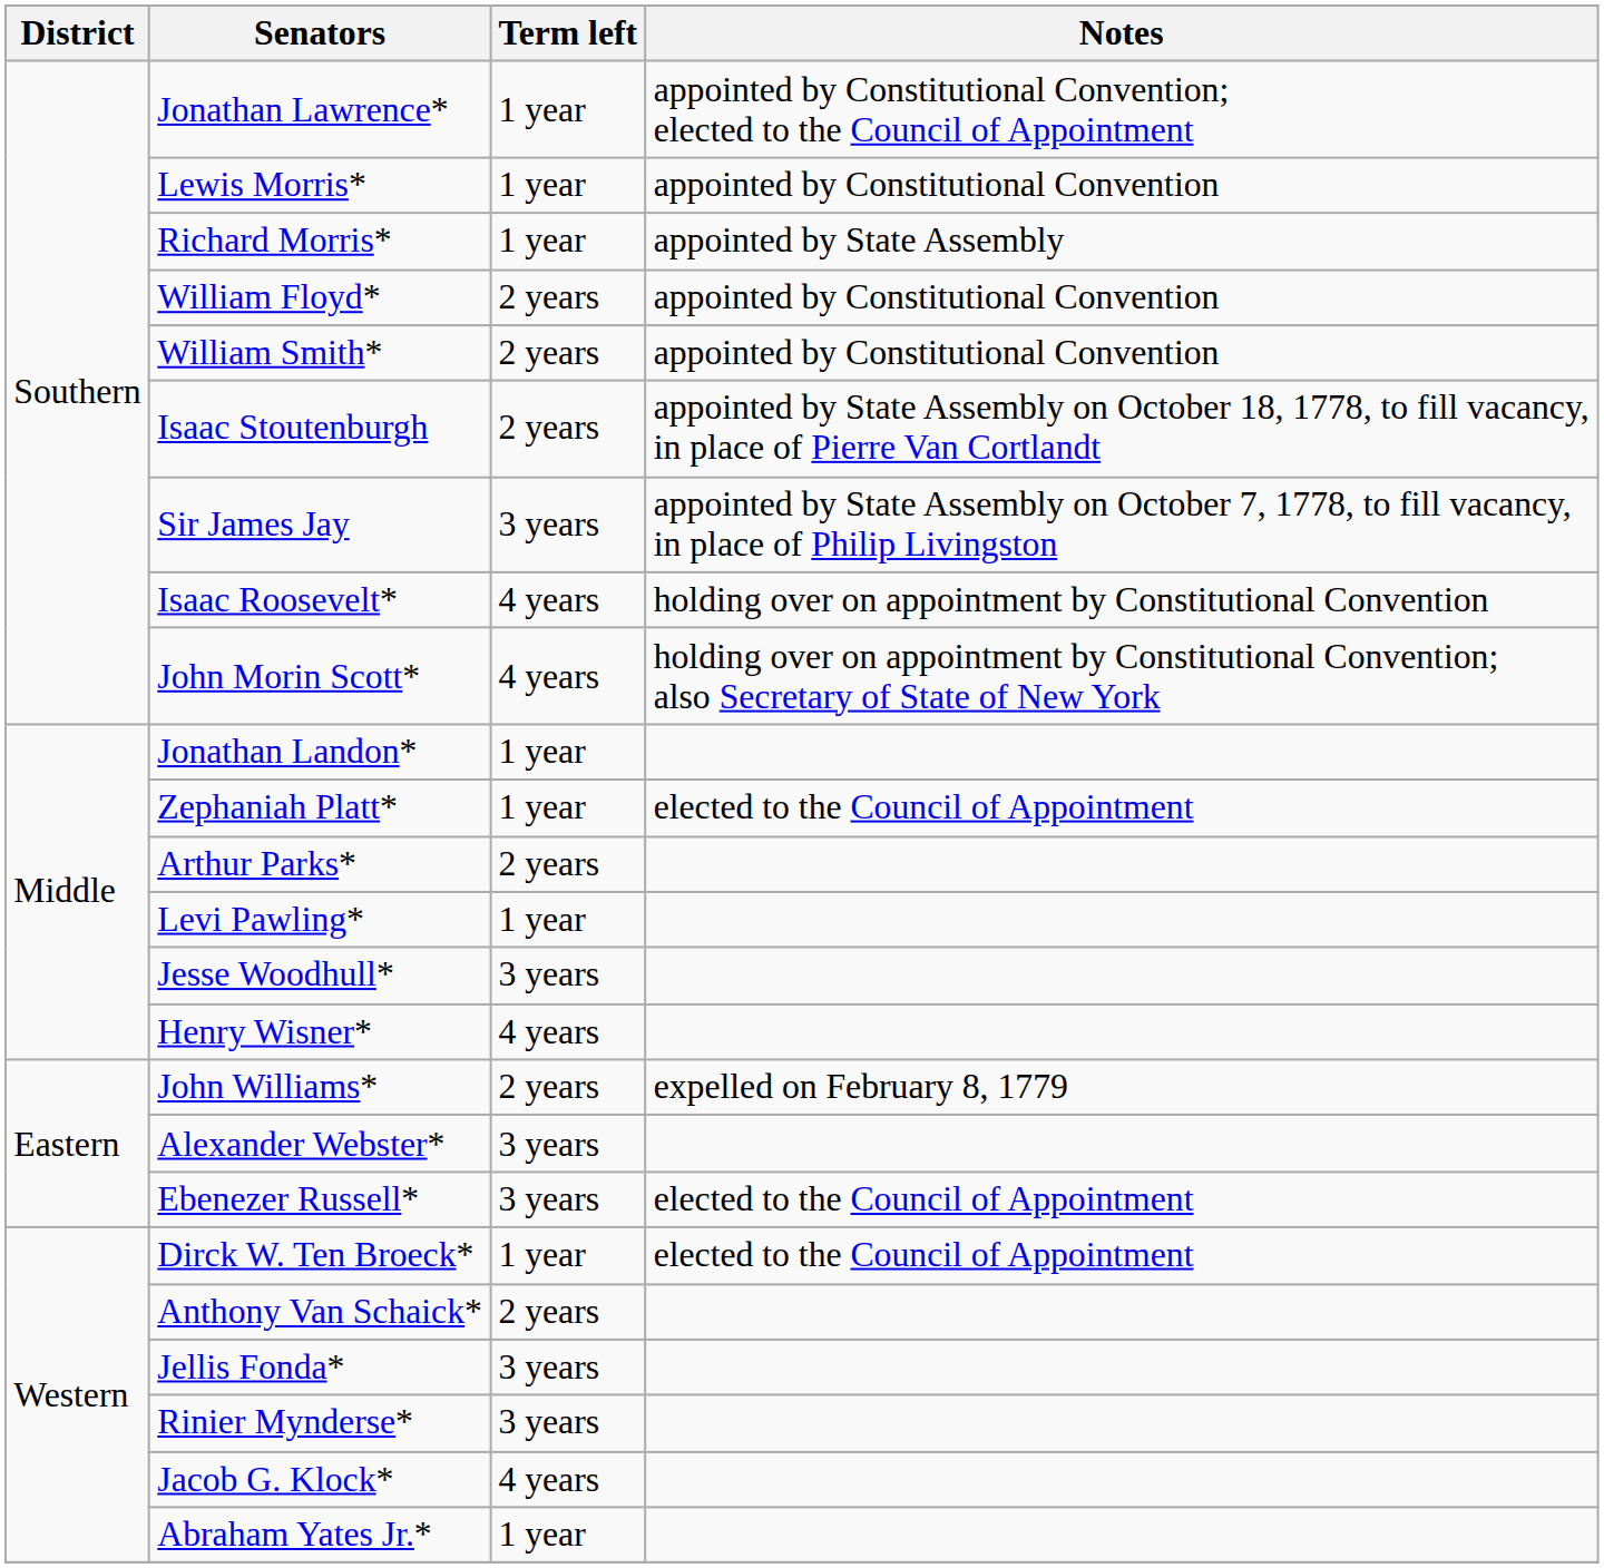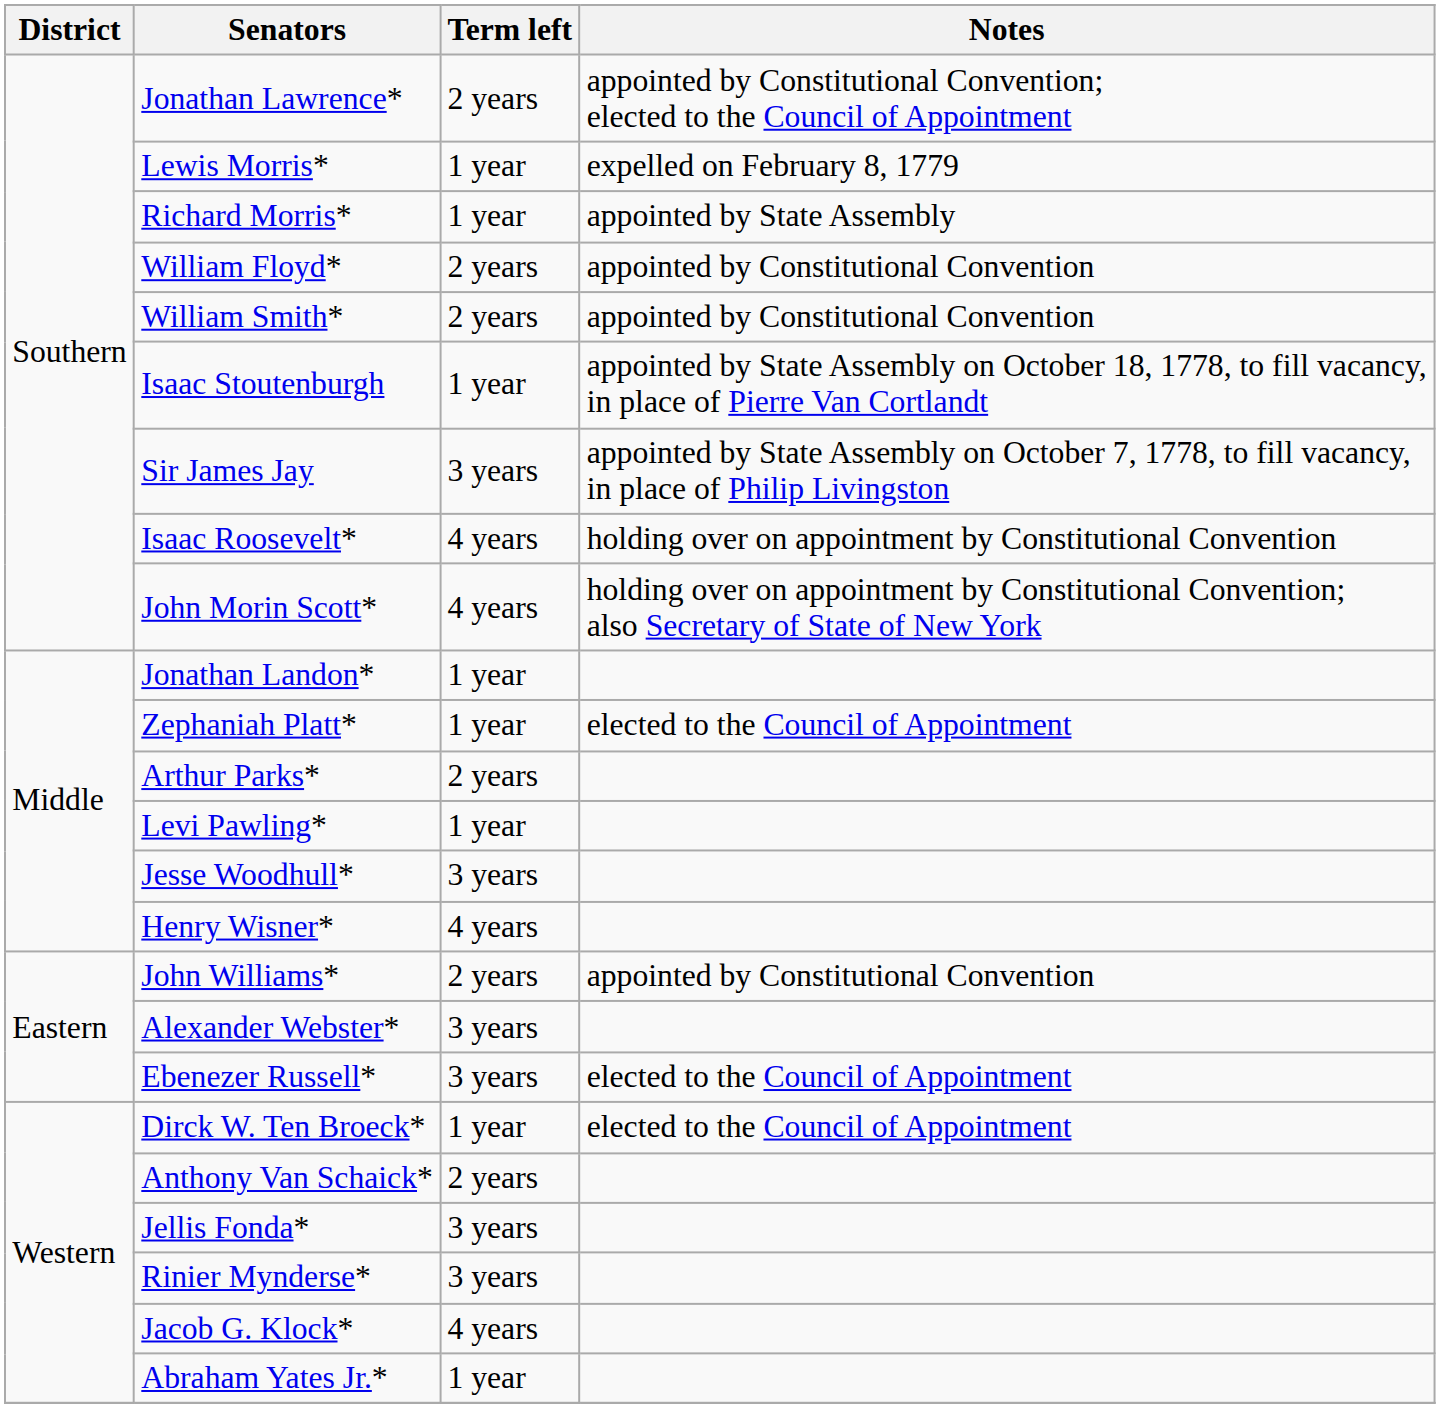Jonathan Lawrence* | Term left: 1 year -> 2 years
Lewis Morris* | Notes: appointed by Constitutional Convention -> expelled on February 8, 1779
Isaac Stoutenburgh | Term left: 2 years -> 1 year
John Williams* | Notes: expelled on February 8, 1779 -> appointed by Constitutional Convention
